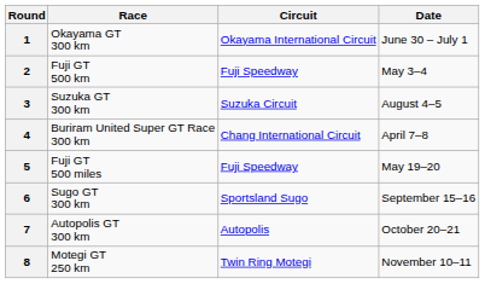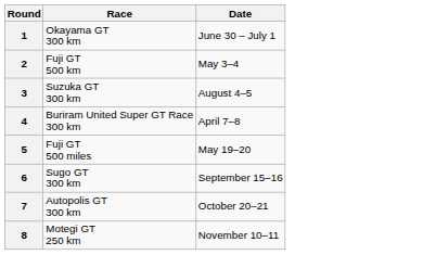- column: Circuit | Okayama International Circuit | Fuji Speedway | Suzuka Circuit | Chang International Circuit | Fuji Speedway | Sportsland Sugo | Autopolis | Twin Ring Motegi
